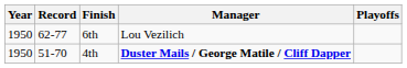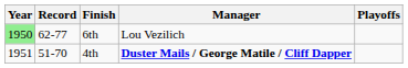6th | Year: no background -> lightgreen background
4th | Year: 1950 -> 1951
